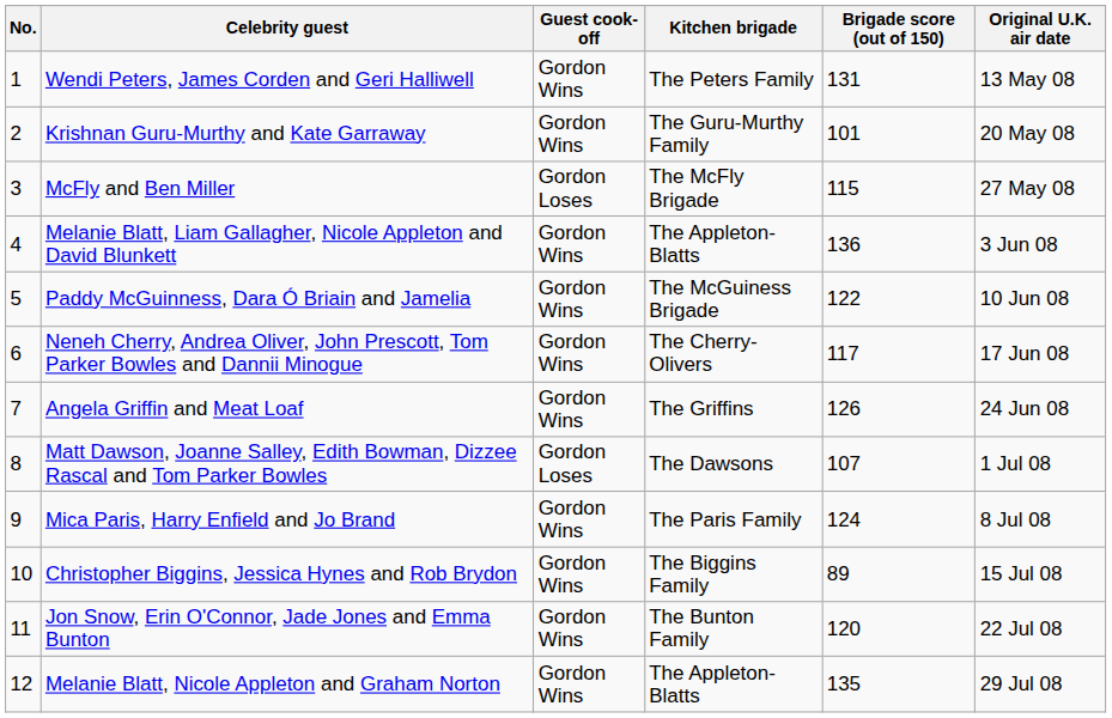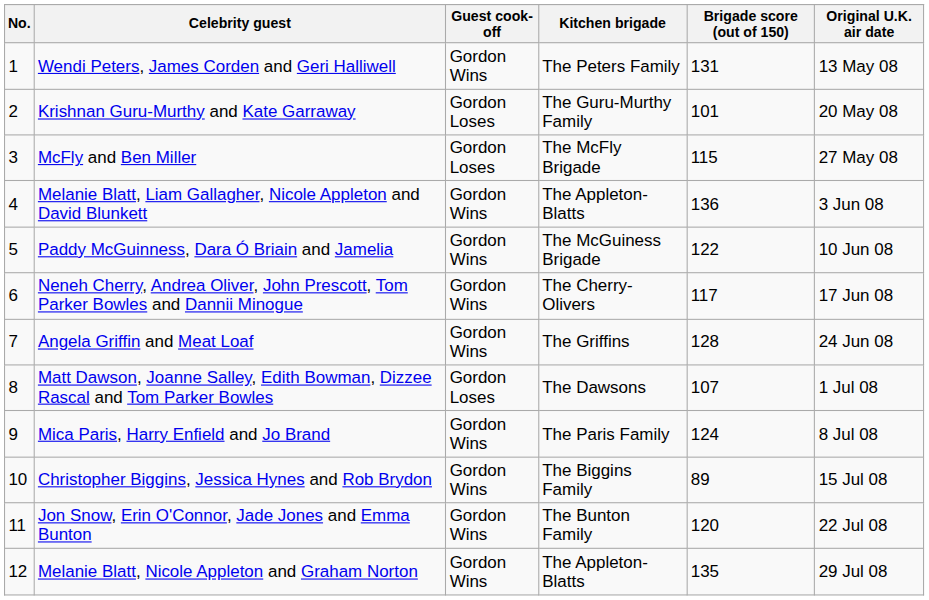Krishnan Guru-Murthy and Kate Garraway | Guest cook-off: Gordon Wins -> Gordon Loses
Angela Griffin and Meat Loaf | Brigade score (out of 150): 126 -> 128
